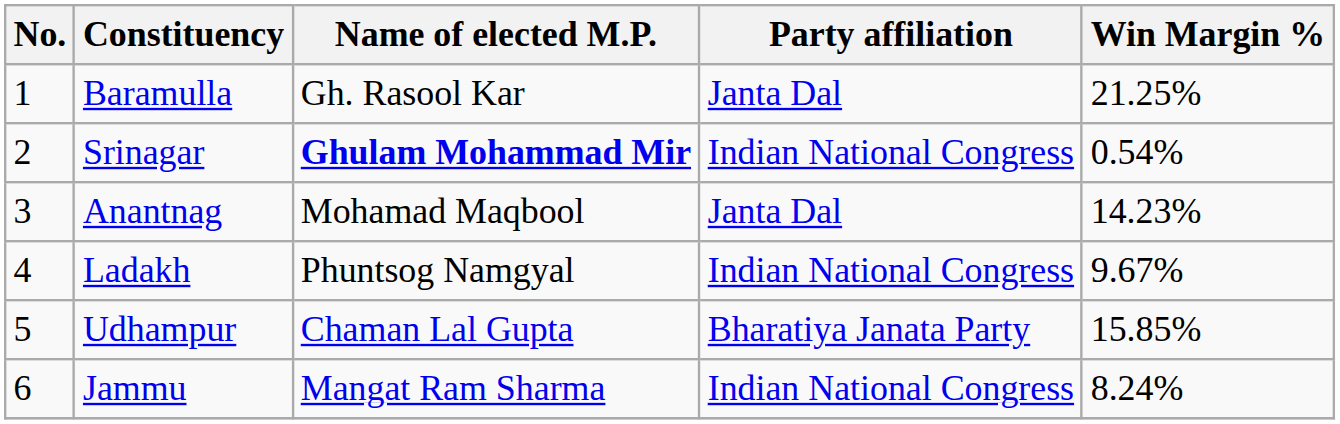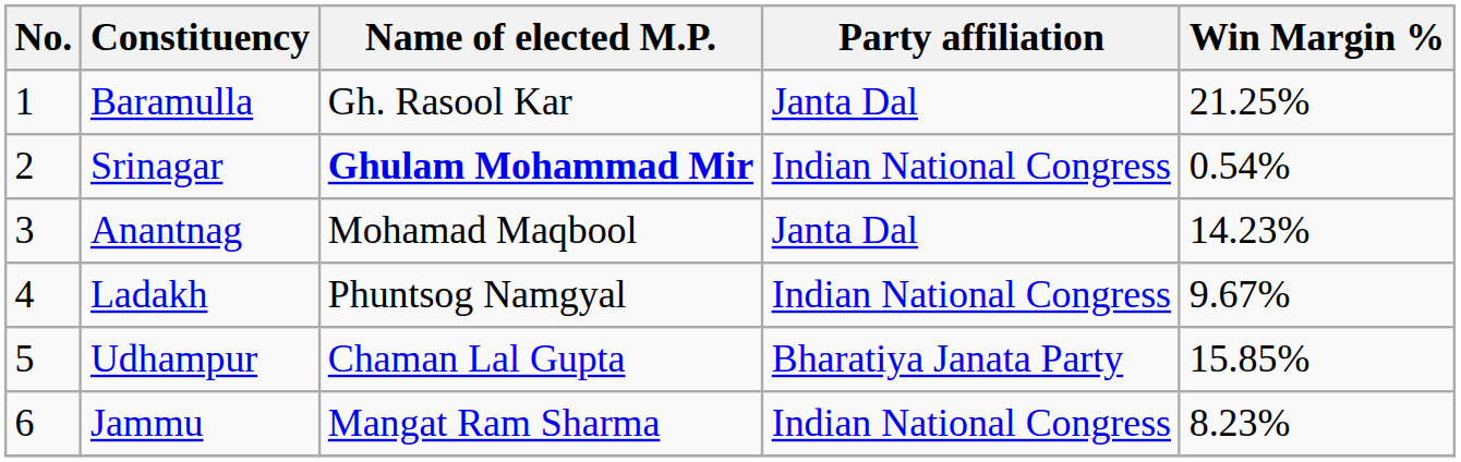Jammu | Win Margin %: 8.24% -> 8.23%
